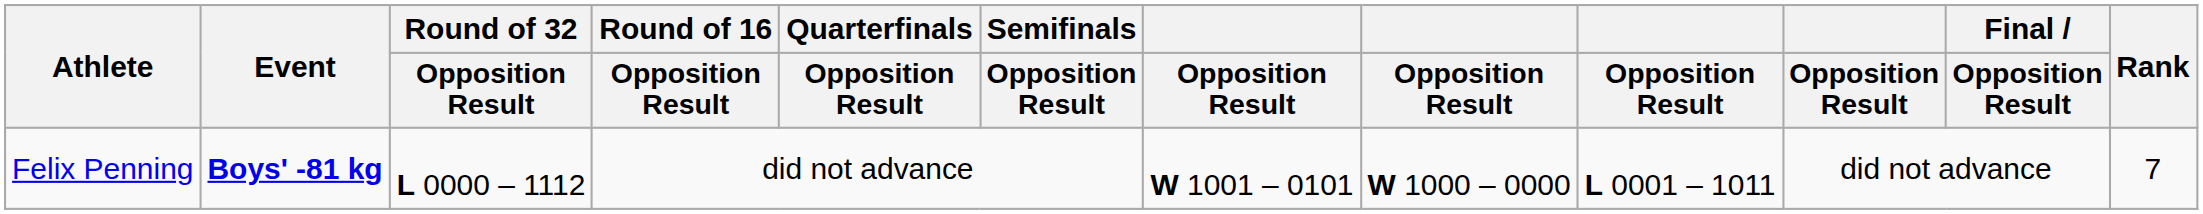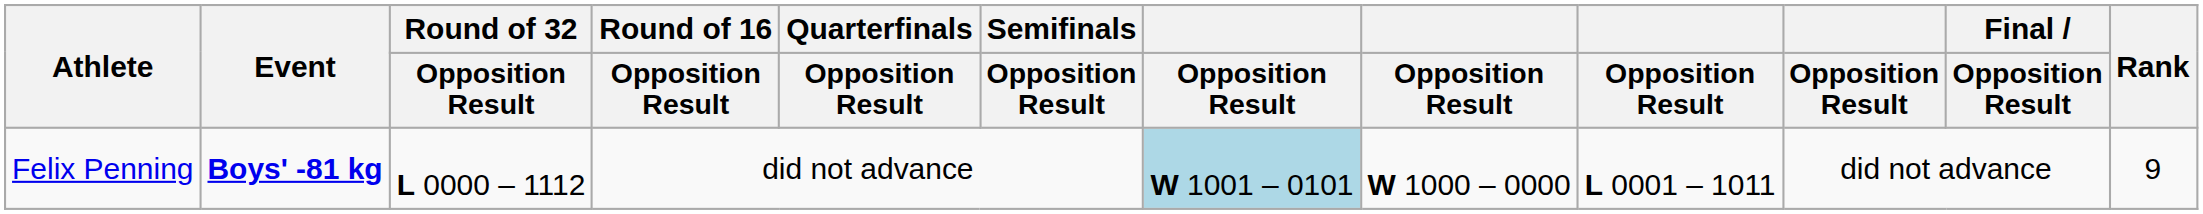Felix Penning | column 7: no background -> lightblue background
Felix Penning | Rank: 7 -> 9
